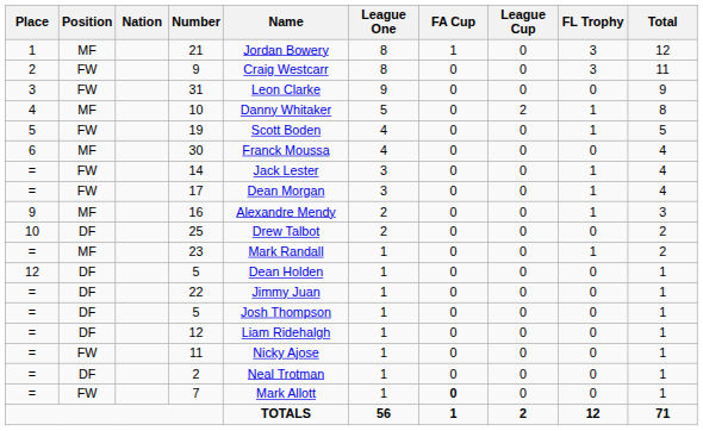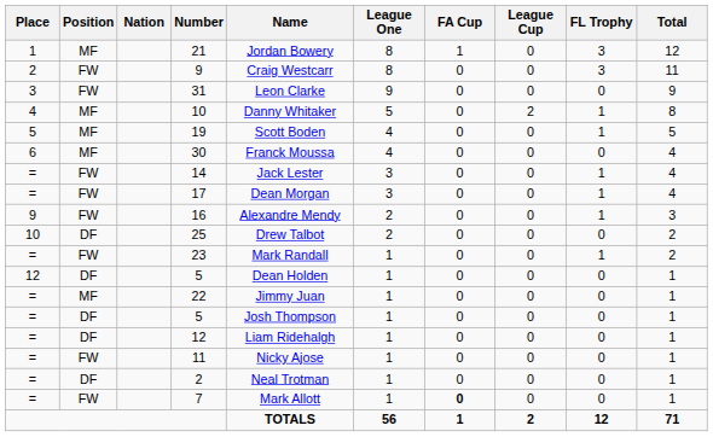19 | Position: FW -> MF
16 | Position: MF -> FW
23 | Position: MF -> FW
22 | Position: DF -> MF
